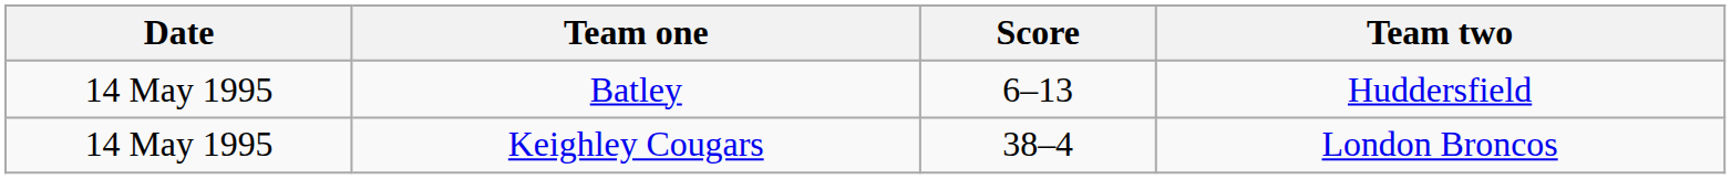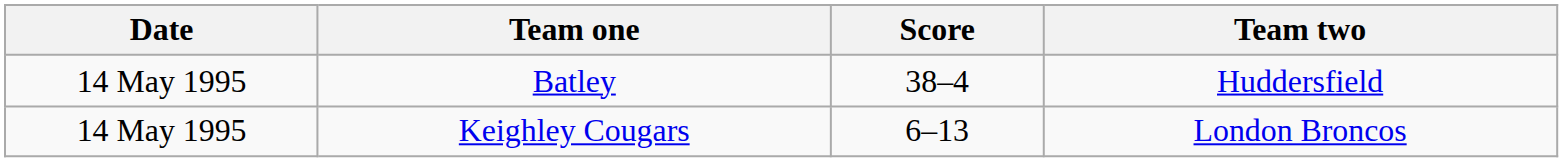Batley | Score: 6–13 -> 38–4
Keighley Cougars | Score: 38–4 -> 6–13
